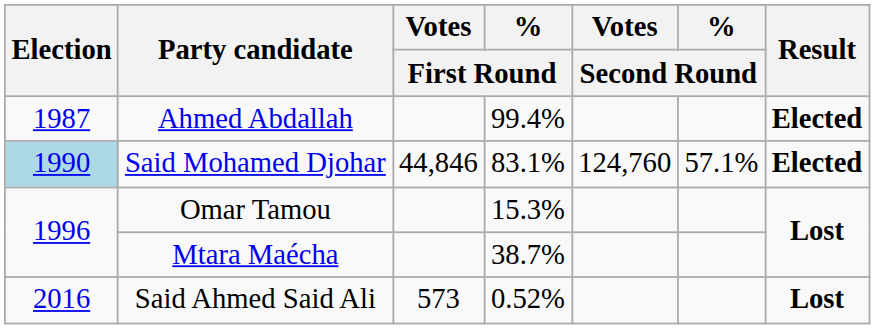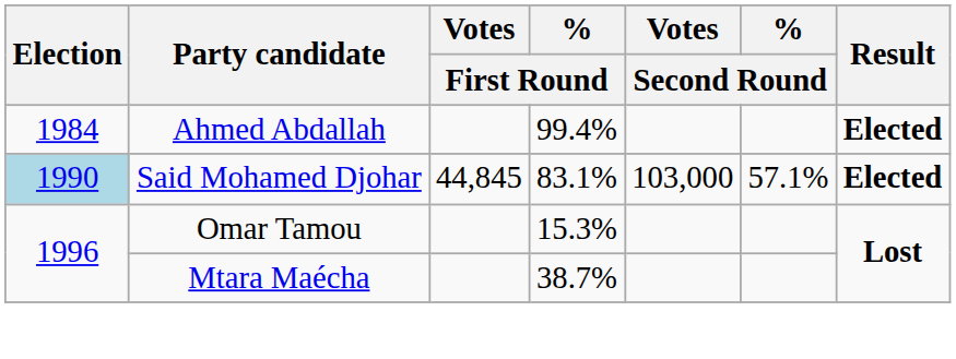Ahmed Abdallah | Election: 1987 -> 1984
Said Mohamed Djohar | Votes / First Round: 44,846 -> 44,845
Said Mohamed Djohar | Votes / Second Round: 124,760 -> 103,000
- row: 2016 | Said Ahmed Said Ali | 573 | 0.52% | Lost
